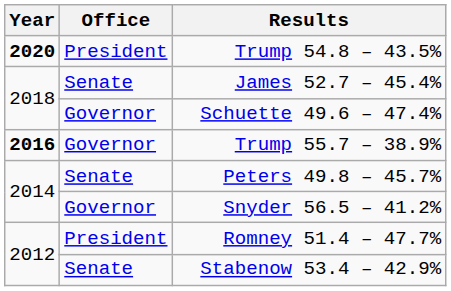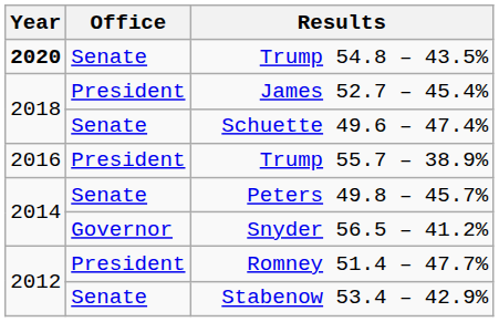Trump 54.8 – 43.5% | Office: President -> Senate
James 52.7 – 45.4% | Office: Senate -> President
Schuette 49.6 – 47.4% | Office: Governor -> Senate
Trump 55.7 – 38.9% | Year: bold -> normal
Trump 55.7 – 38.9% | Office: Governor -> President
